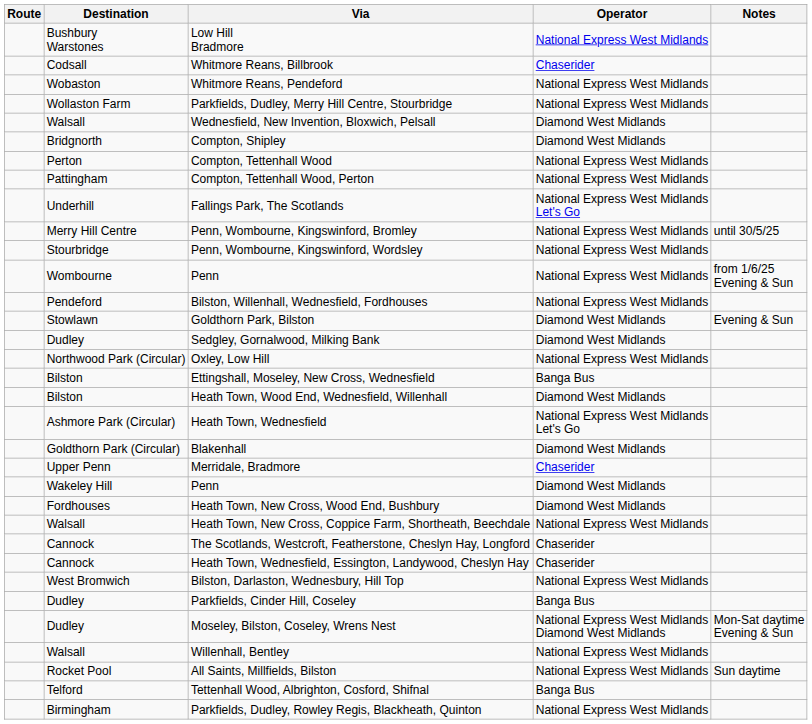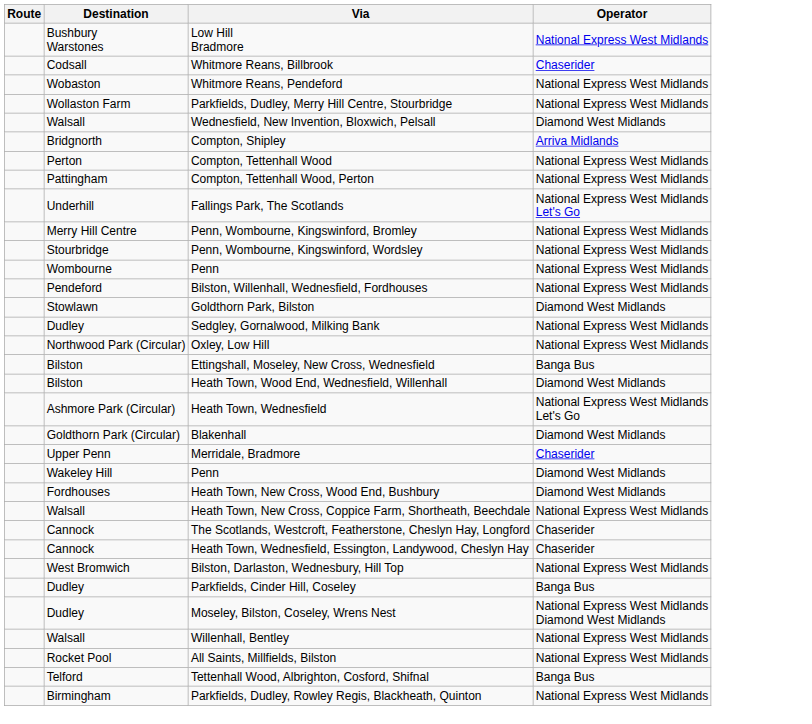- column: Notes | until 30/5/25 | from 1/6/25 Evening & Sun | Evening & Sun | Mon-Sat daytime Evening & Sun | Sun daytime
Compton, Shipley | Operator: Diamond West Midlands -> Arriva Midlands
Sedgley, Gornalwood, Milking Bank | Operator: Diamond West Midlands -> National Express West Midlands
